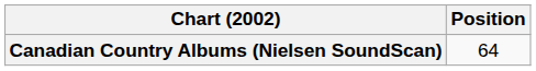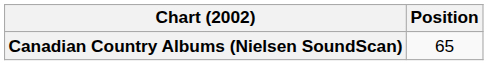Canadian Country Albums (Nielsen SoundScan) | Position: 64 -> 65
